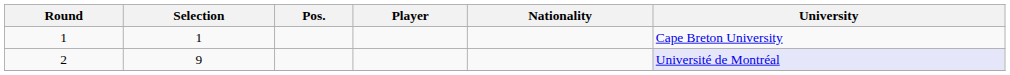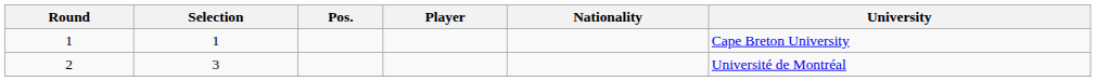2 | Selection: 9 -> 3
2 | University: lavender background -> no background
